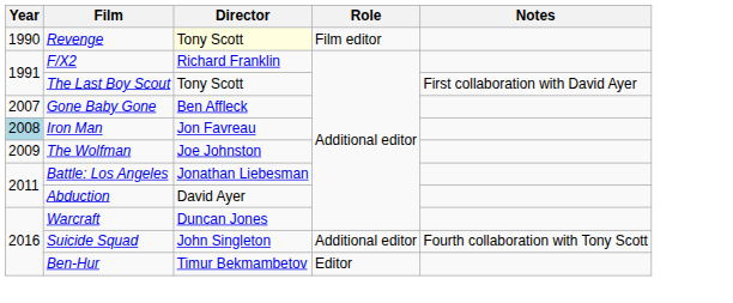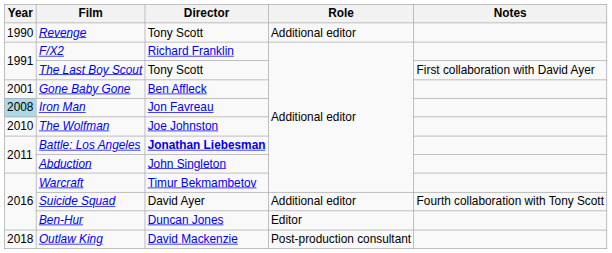Revenge | Director: lightyellow background -> no background
Revenge | Role: Film editor -> Additional editor
Gone Baby Gone | Year: 2007 -> 2001
The Wolfman | Year: 2009 -> 2010
Battle: Los Angeles | Director: normal -> bold
Abduction | Director: David Ayer -> John Singleton
Warcraft | Director: Duncan Jones -> Timur Bekmambetov
Suicide Squad | Director: John Singleton -> David Ayer
Ben-Hur | Director: Timur Bekmambetov -> Duncan Jones
+ row: 2018 | Outlaw King | David Mackenzie | Post-production consultant
